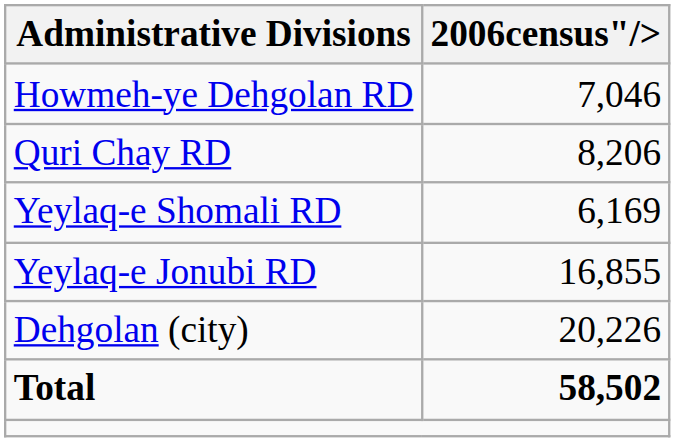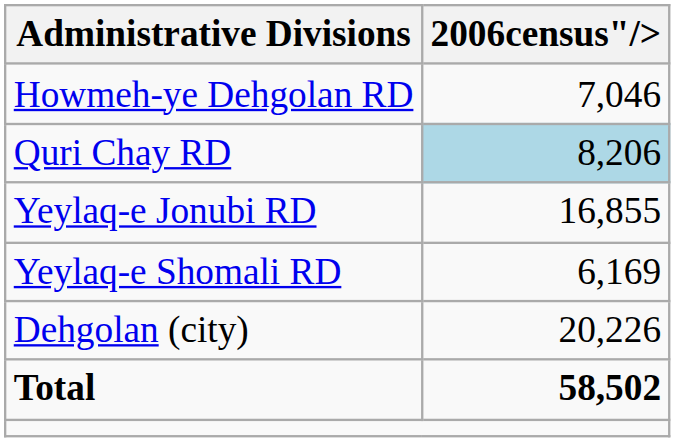Quri Chay RD | 2006census"/>: no background -> lightblue background
rows swapped: Yeylaq-e Jonubi RD <-> Yeylaq-e Shomali RD
